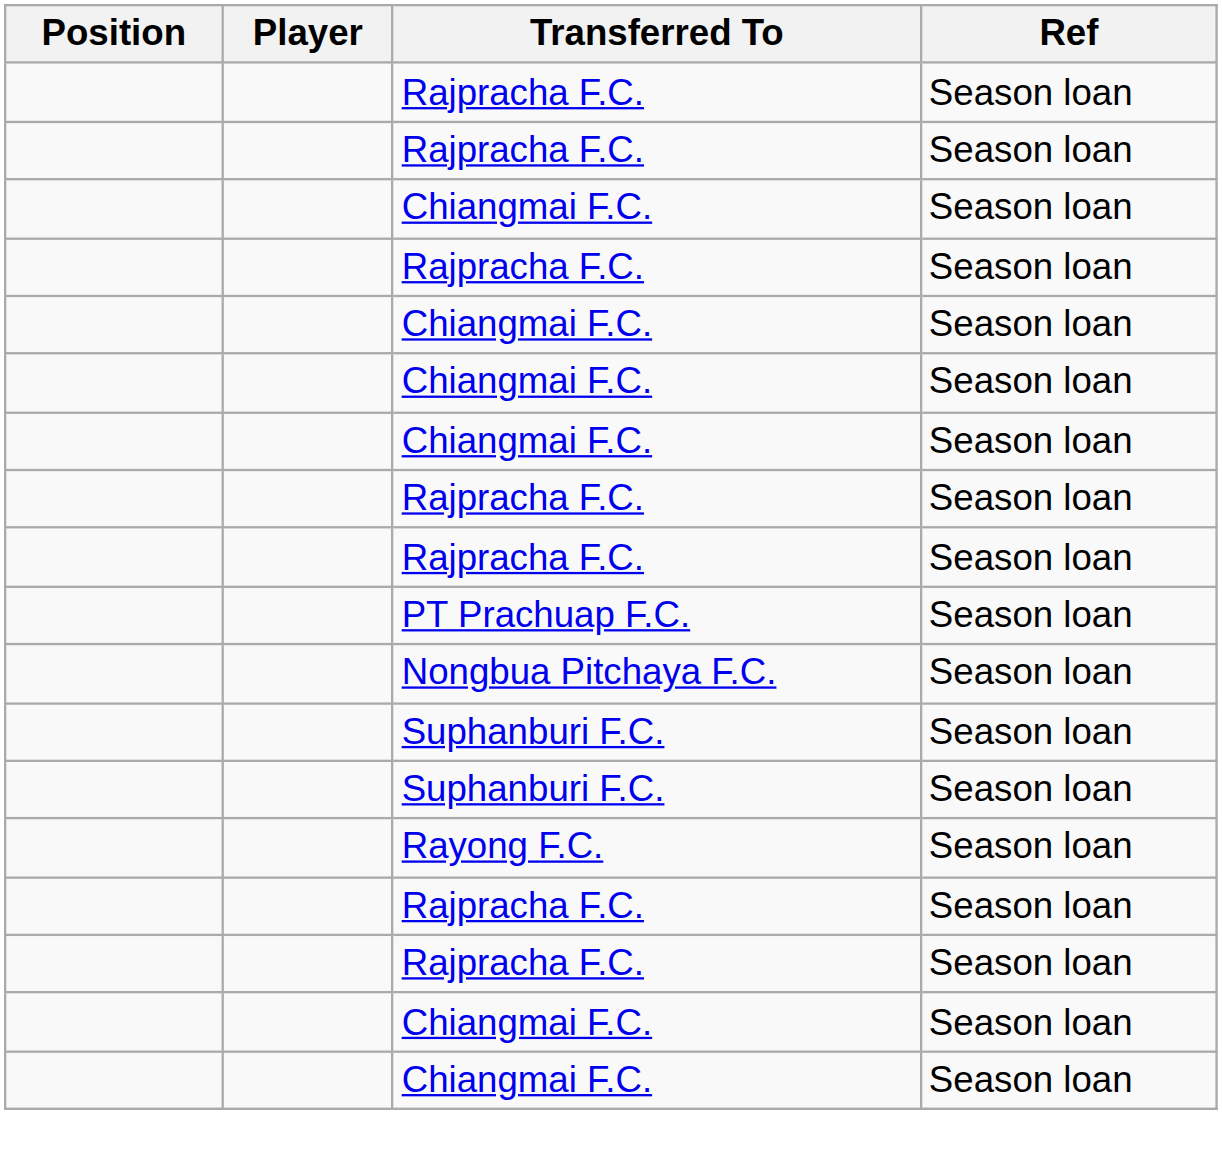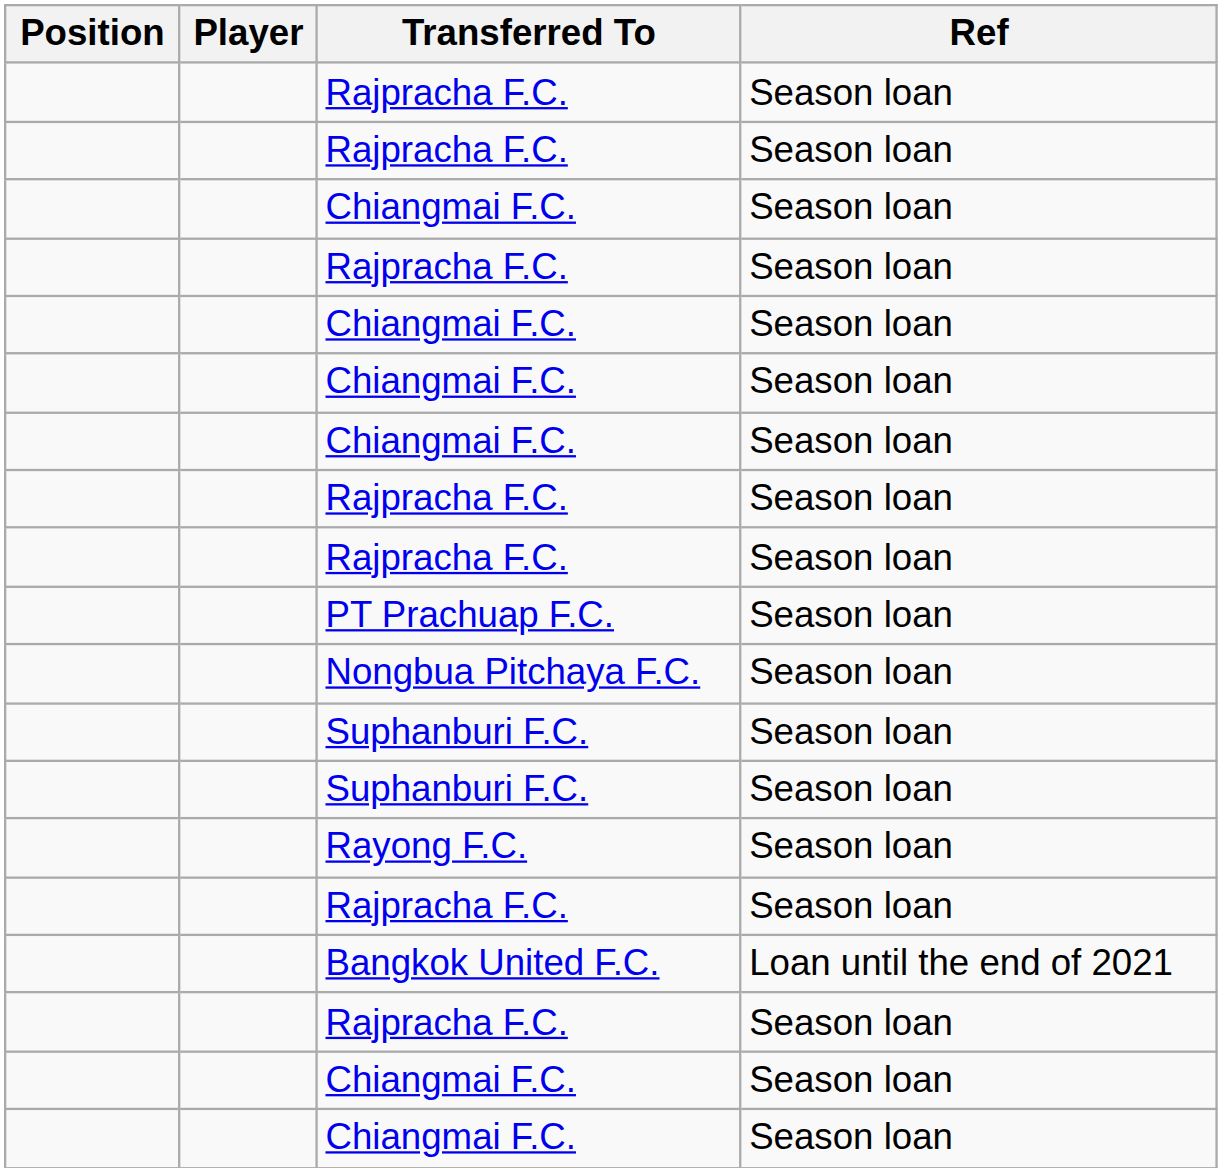+ row: Bangkok United F.C. | Loan until the end of 2021
